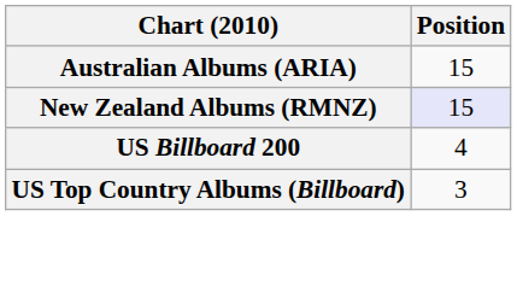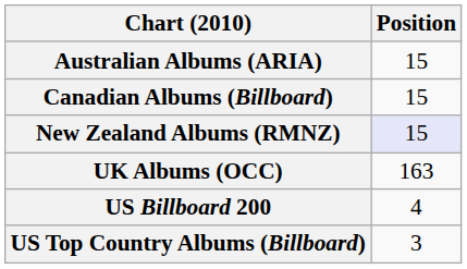+ row: Canadian Albums (Billboard) | 15
+ row: UK Albums (OCC) | 163
